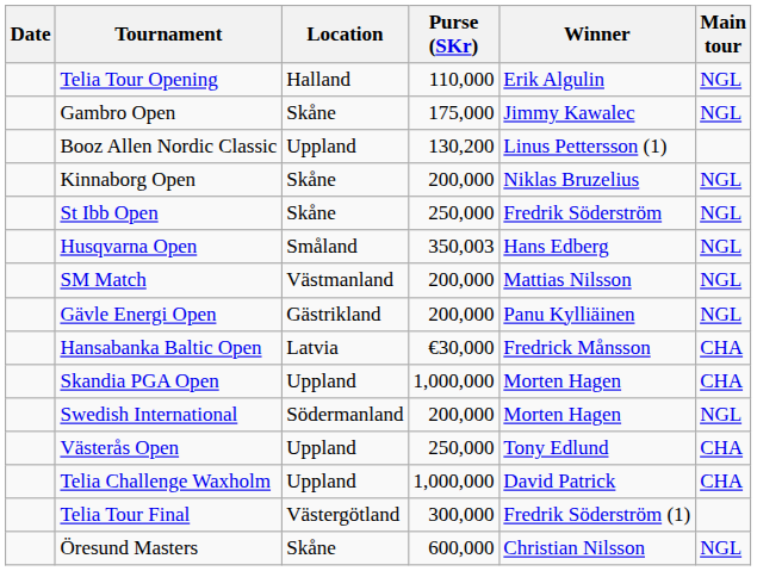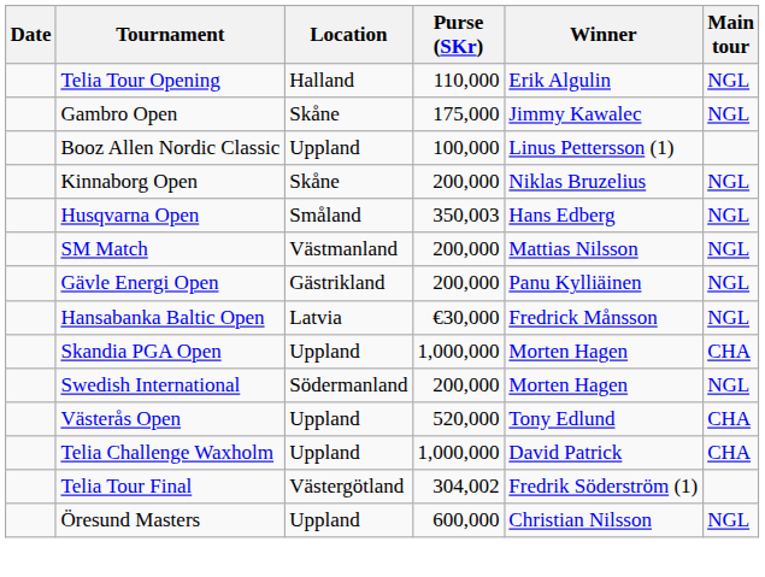Booz Allen Nordic Classic | Purse (SKr): 130,200 -> 100,000
- row: St Ibb Open | Skåne | 250,000 | Fredrik Söderström | NGL
Hansabanka Baltic Open | Main tour: CHA -> NGL
Västerås Open | Purse (SKr): 250,000 -> 520,000
Telia Tour Final | Purse (SKr): 300,000 -> 304,002
Öresund Masters | Location: Skåne -> Uppland
